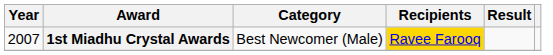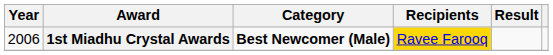1st Miadhu Crystal Awards | Year: 2007 -> 2006
1st Miadhu Crystal Awards | Category: normal -> bold
